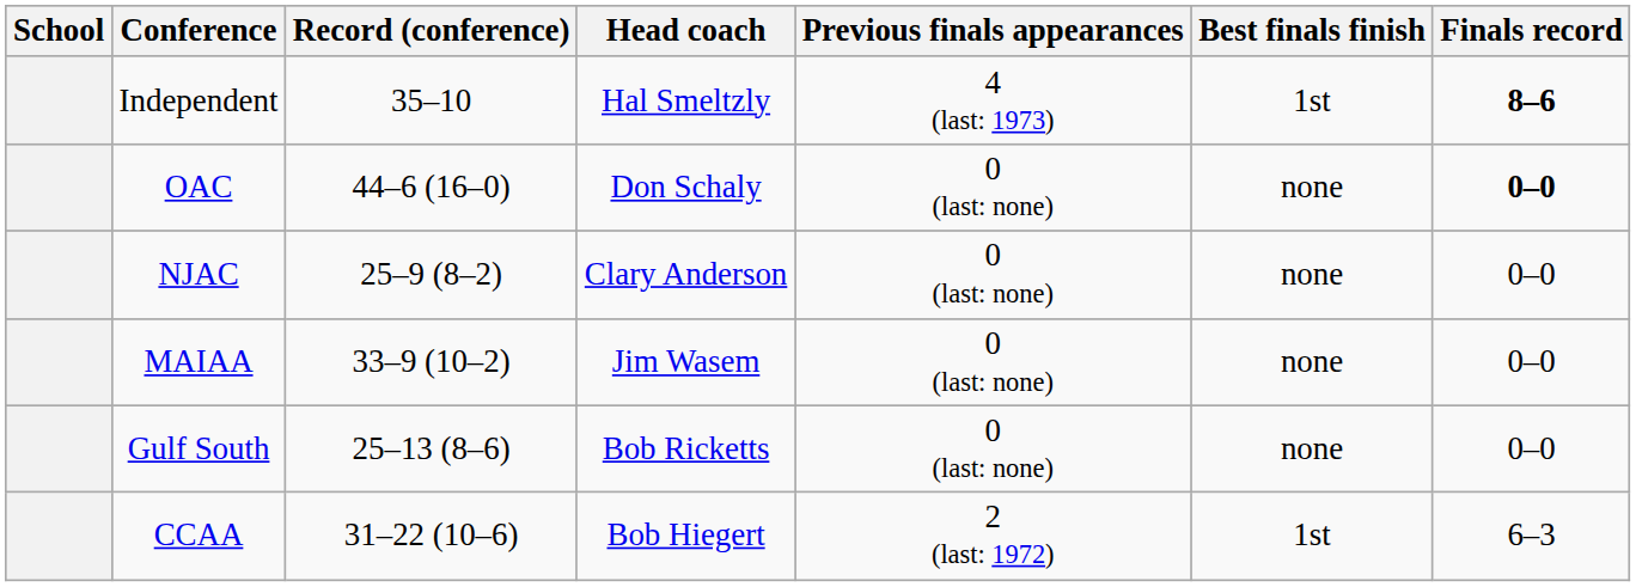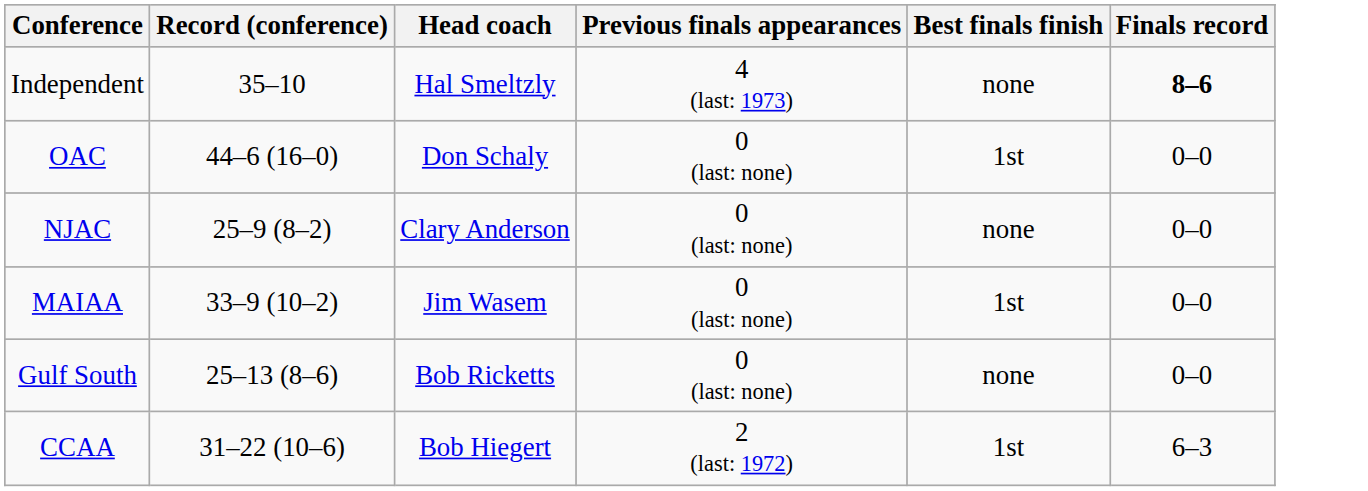- column: School
Independent | Best finals finish: 1st -> none
OAC | Best finals finish: none -> 1st
OAC | Finals record: bold -> normal
MAIAA | Best finals finish: none -> 1st
